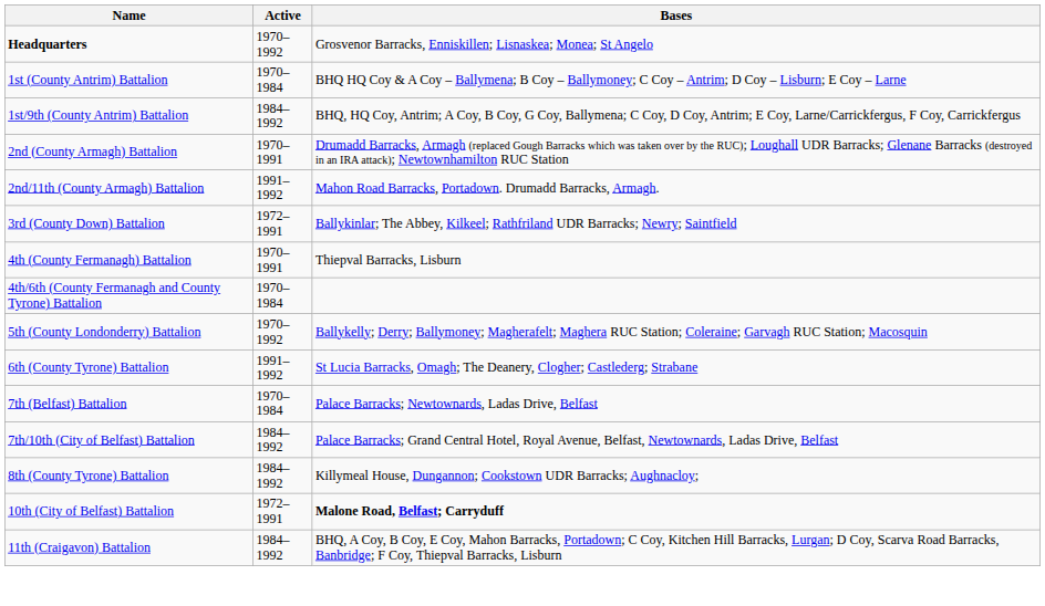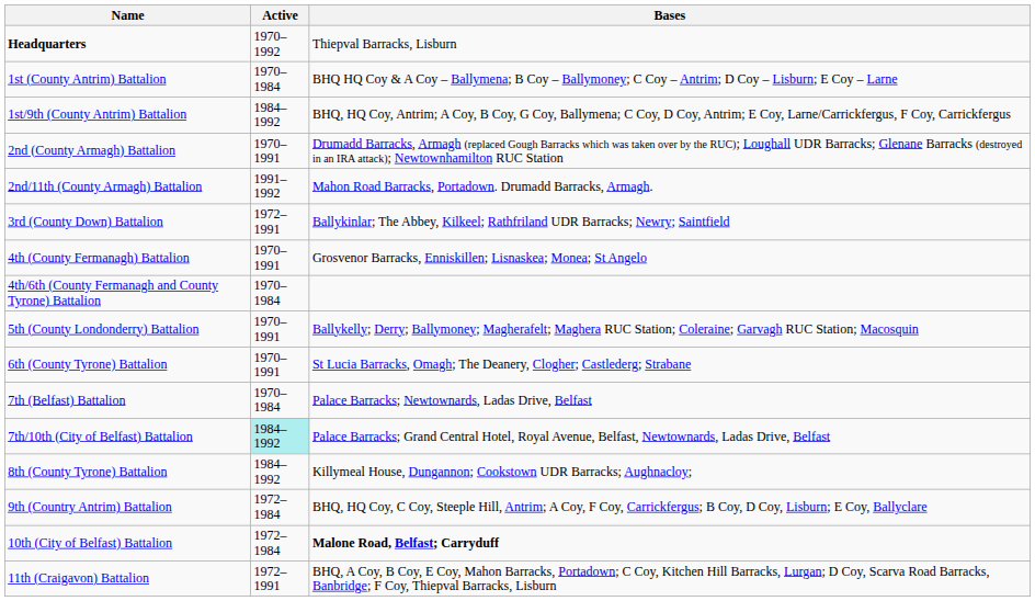Headquarters | Bases: Grosvenor Barracks, Enniskillen; Lisnaskea; Monea; St Angelo -> Thiepval Barracks, Lisburn
4th (County Fermanagh) Battalion | Bases: Thiepval Barracks, Lisburn -> Grosvenor Barracks, Enniskillen; Lisnaskea; Monea; St Angelo
5th (County Londonderry) Battalion | Active: 1970–1992 -> 1970–1991
6th (County Tyrone) Battalion | Active: 1991–1992 -> 1970–1991
7th/10th (City of Belfast) Battalion | Active: no background -> paleturquoise background
+ row: 9th (Country Antrim) Battalion | 1972–1984 | BHQ, HQ Coy, C Coy, Steeple Hill, Antrim; A Coy, F Coy, Carrickfergus; B Coy, D Coy, Lisburn; E Coy, Ballyclare
10th (City of Belfast) Battalion | Active: 1972–1991 -> 1972–1984
11th (Craigavon) Battalion | Active: 1984–1992 -> 1972–1991
